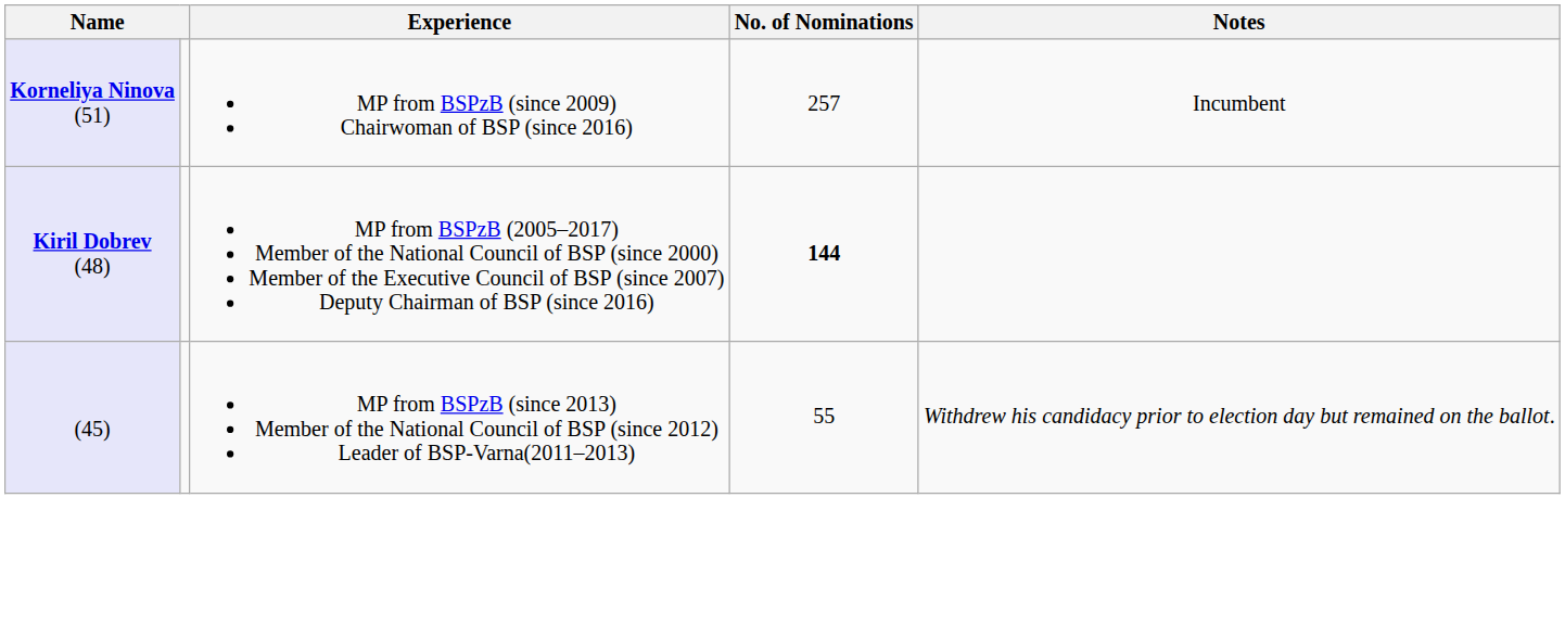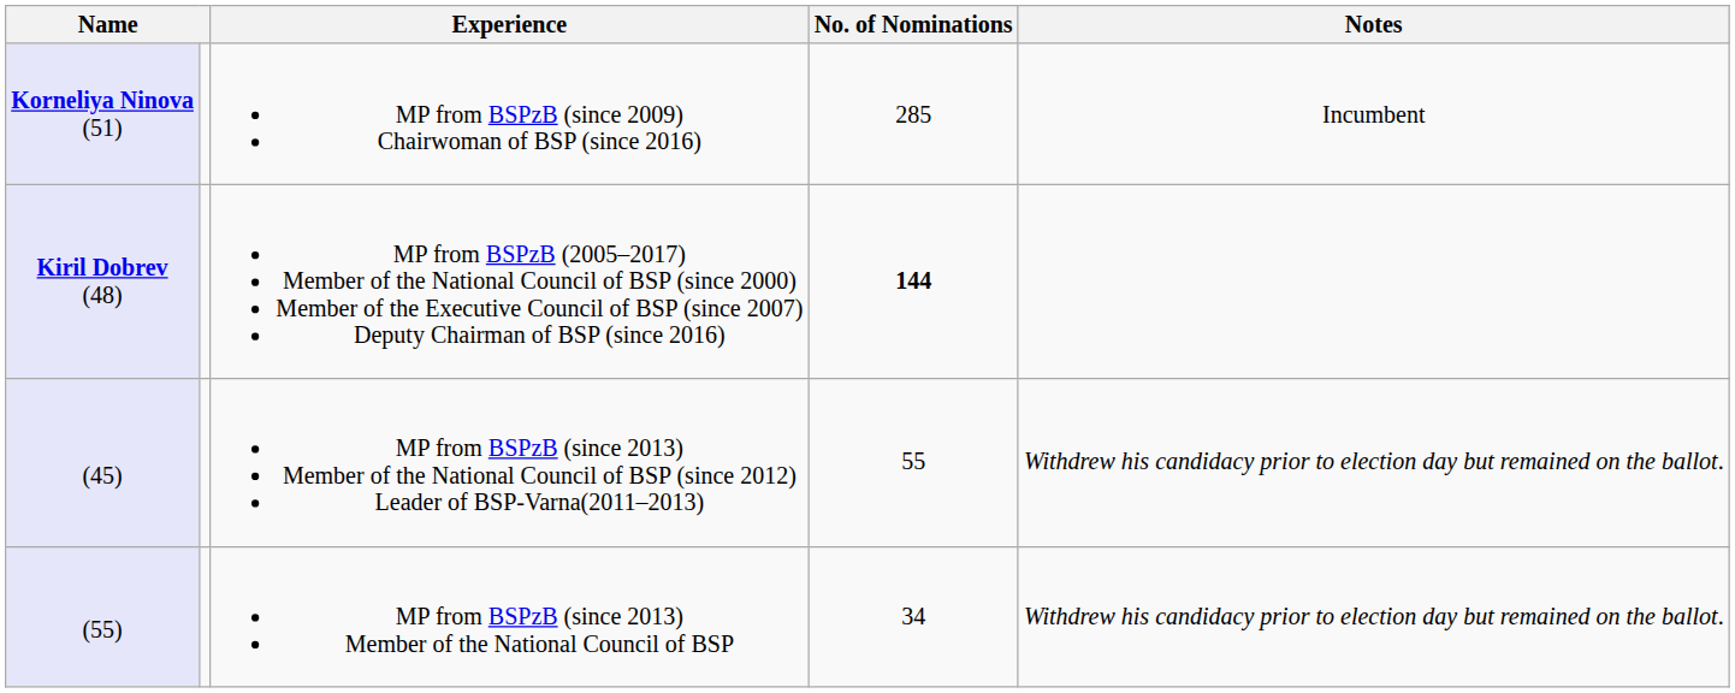Korneliya Ninova (51) | No. of Nominations: 257 -> 285
+ row: (55) | MP from BSPzB (since 2013) Member of the National Council of BSP | 34 | Withdrew his candidacy prior to election day but remained on the ballot.
